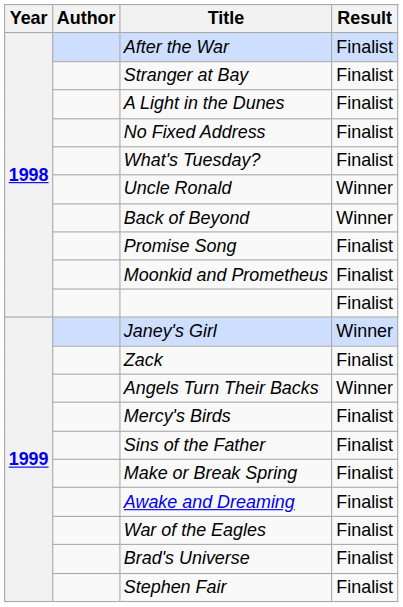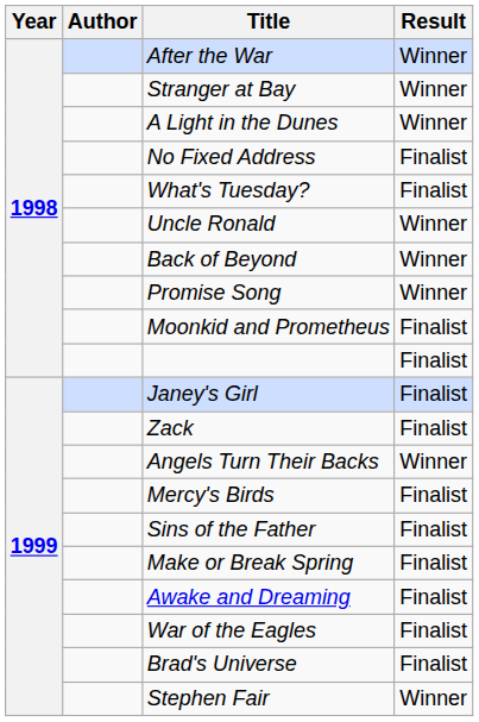After the War | Result: Finalist -> Winner
Stranger at Bay | Result: Finalist -> Winner
A Light in the Dunes | Result: Finalist -> Winner
Promise Song | Result: Finalist -> Winner
Janey's Girl | Result: Winner -> Finalist
Stephen Fair | Result: Finalist -> Winner
